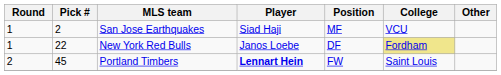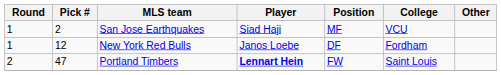New York Red Bulls | Pick #: 22 -> 12
New York Red Bulls | College: khaki background -> no background
Portland Timbers | Pick #: 45 -> 47
